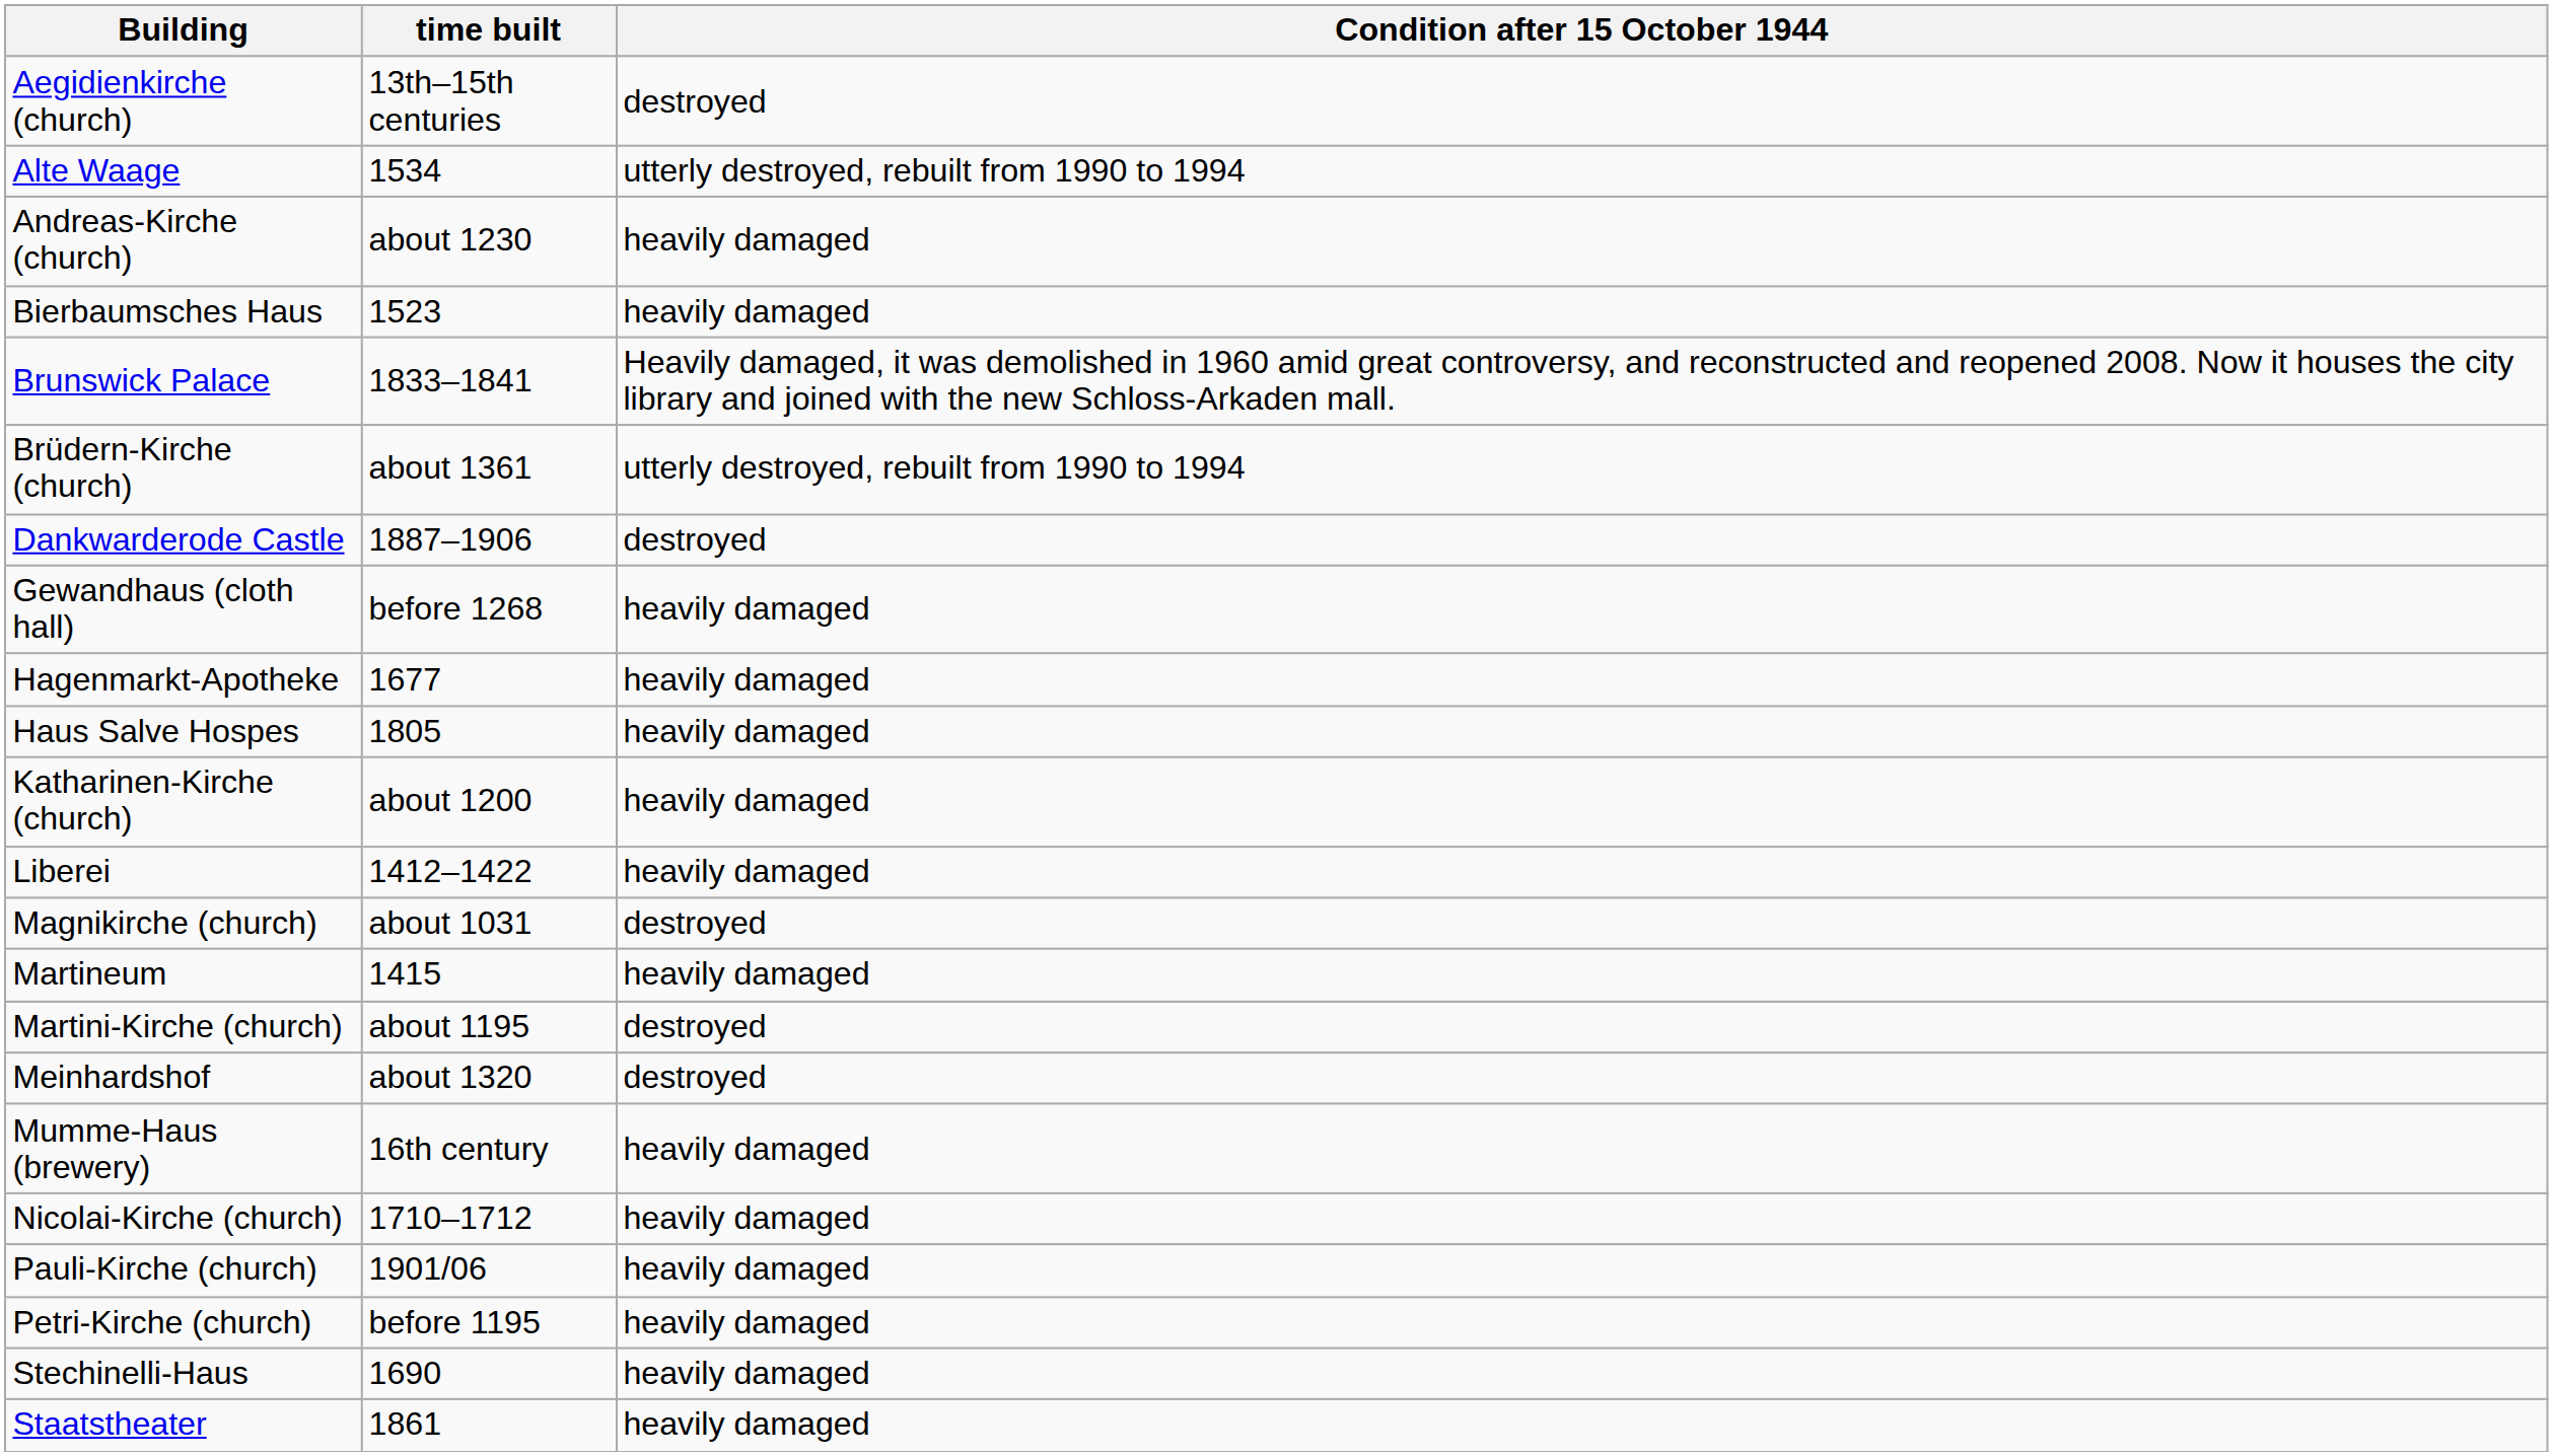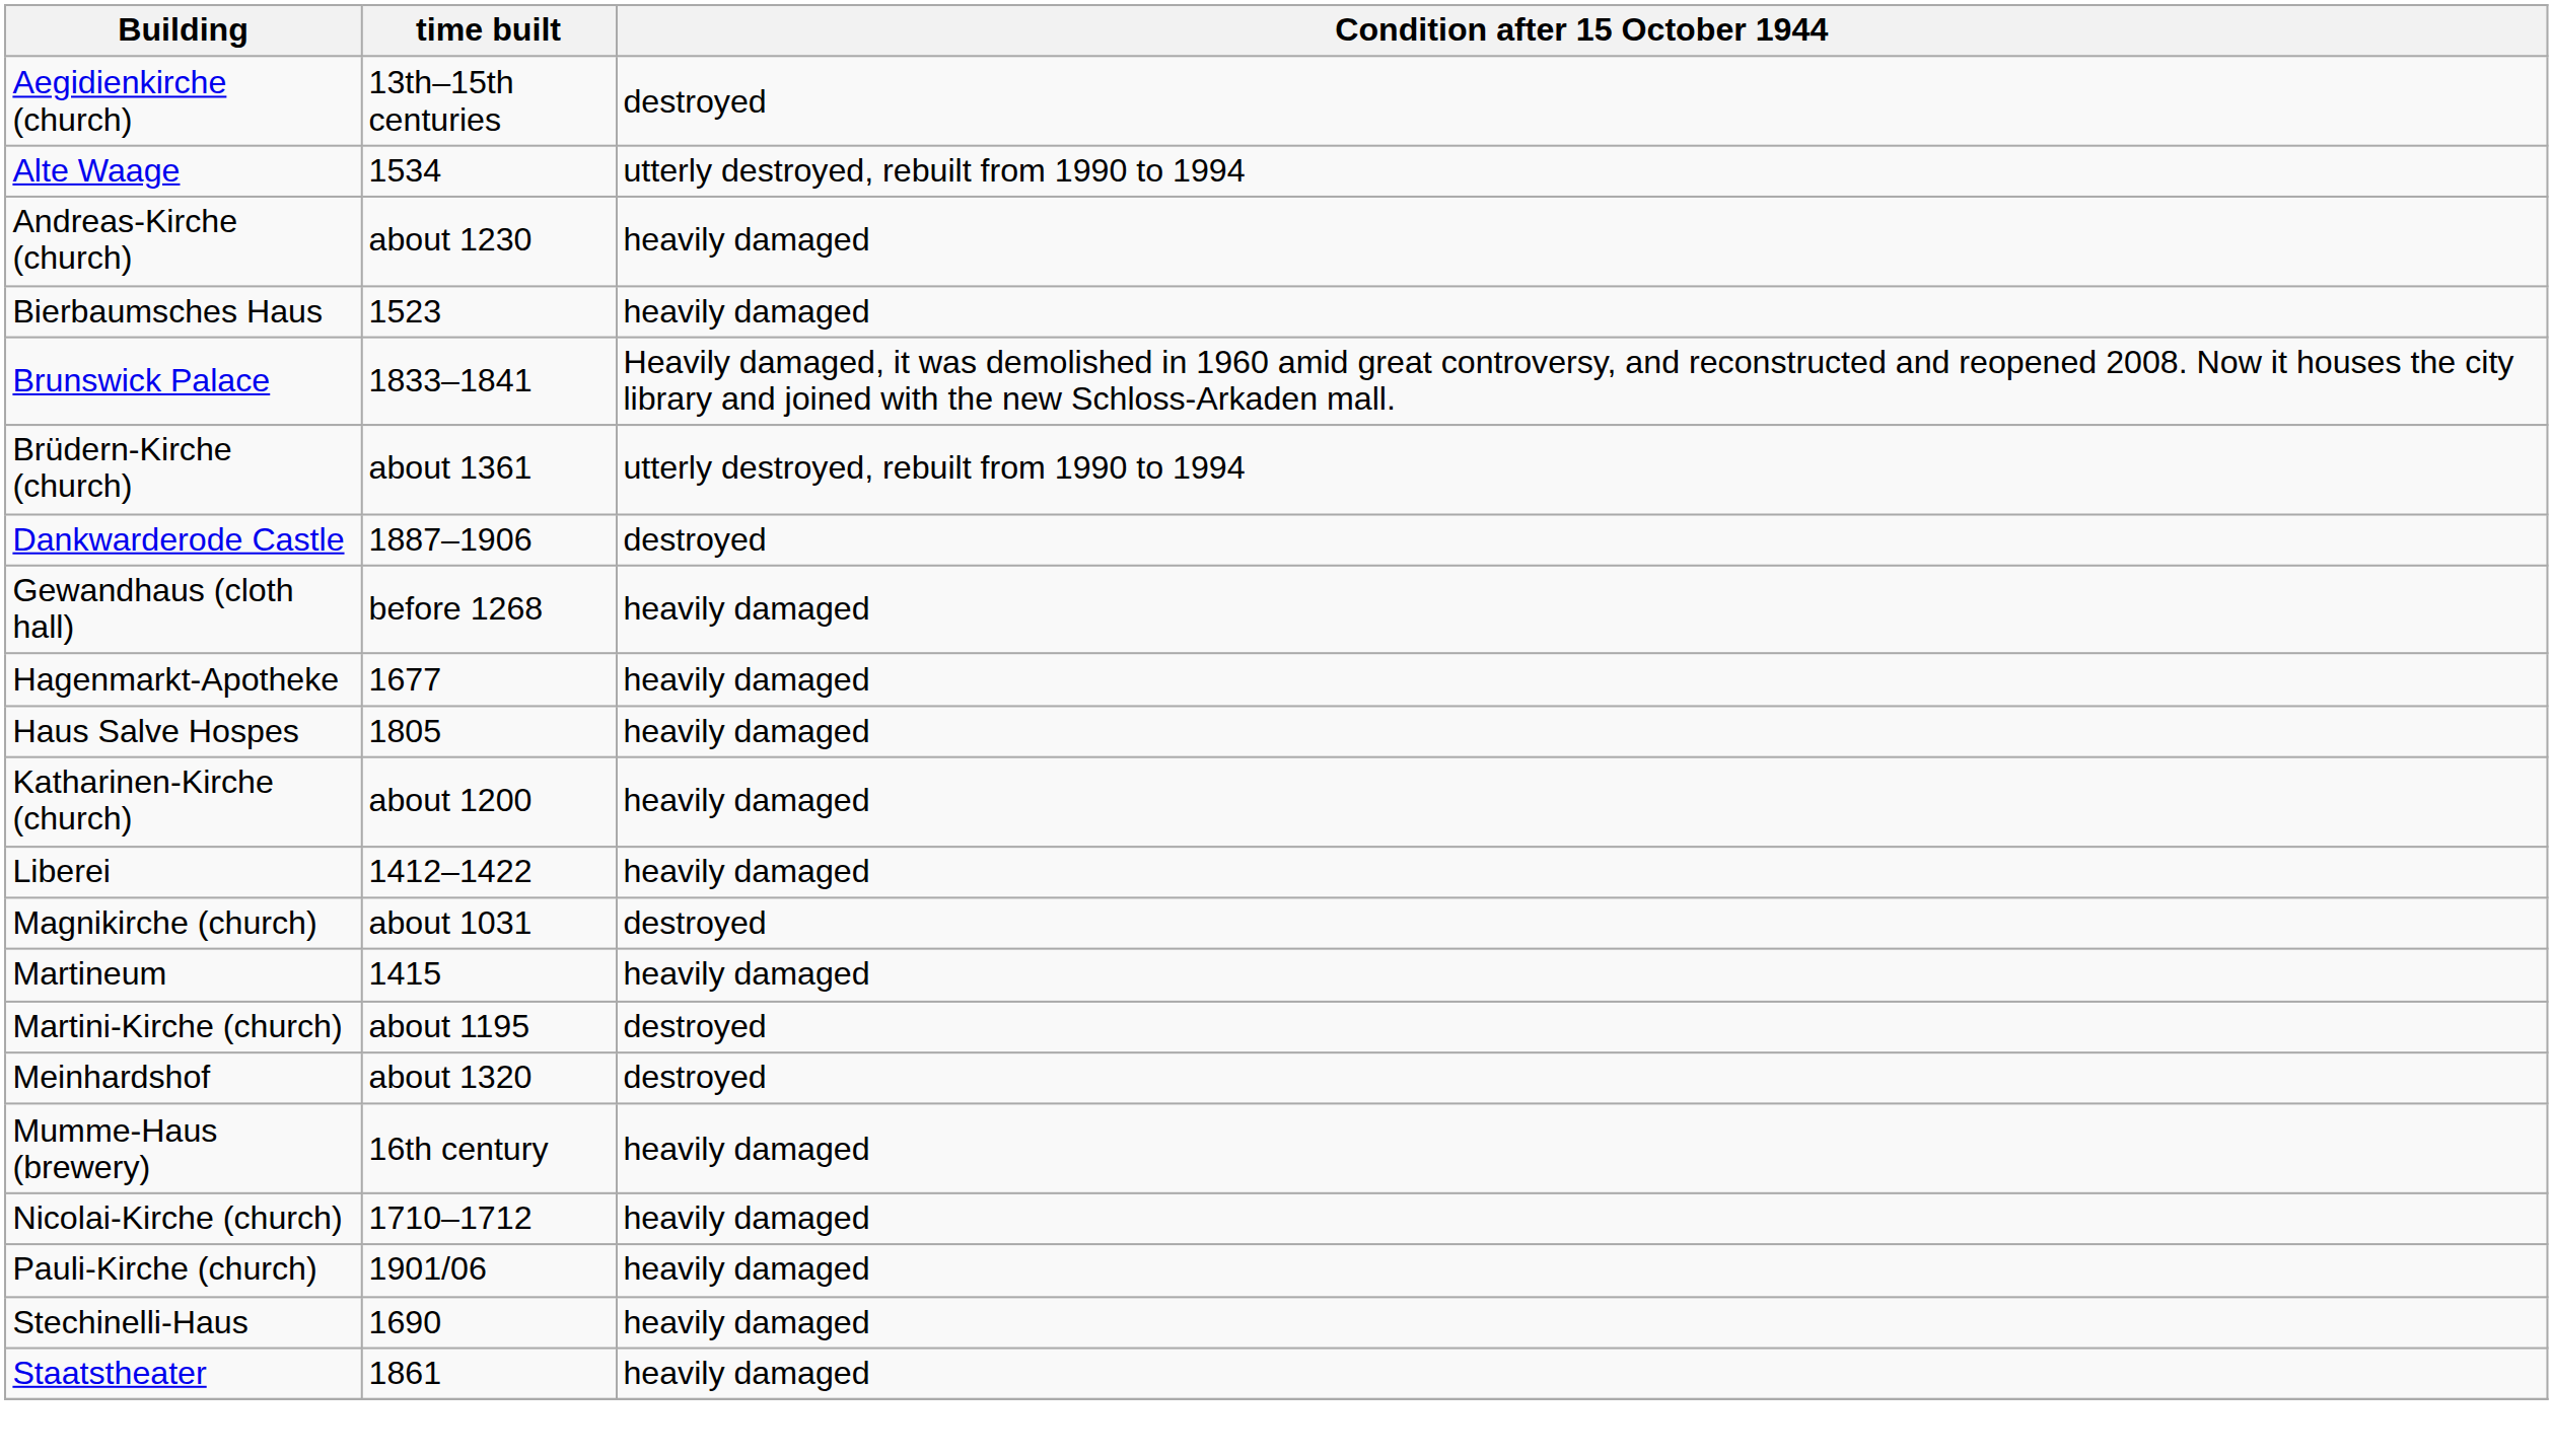- row: Petri-Kirche (church) | before 1195 | heavily damaged
